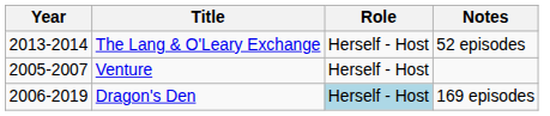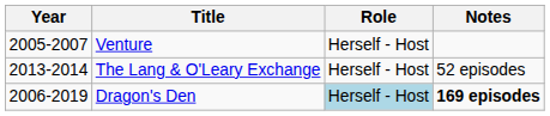rows swapped: Venture <-> The Lang & O'Leary Exchange
Dragon's Den | Notes: normal -> bold
